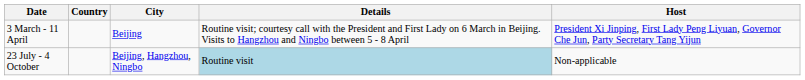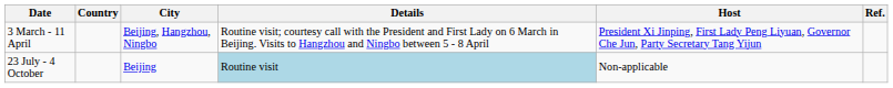+ column: Ref.
3 March - 11 April | City: Beijing -> Beijing, Hangzhou, Ningbo
23 July - 4 October | City: Beijing, Hangzhou, Ningbo -> Beijing
